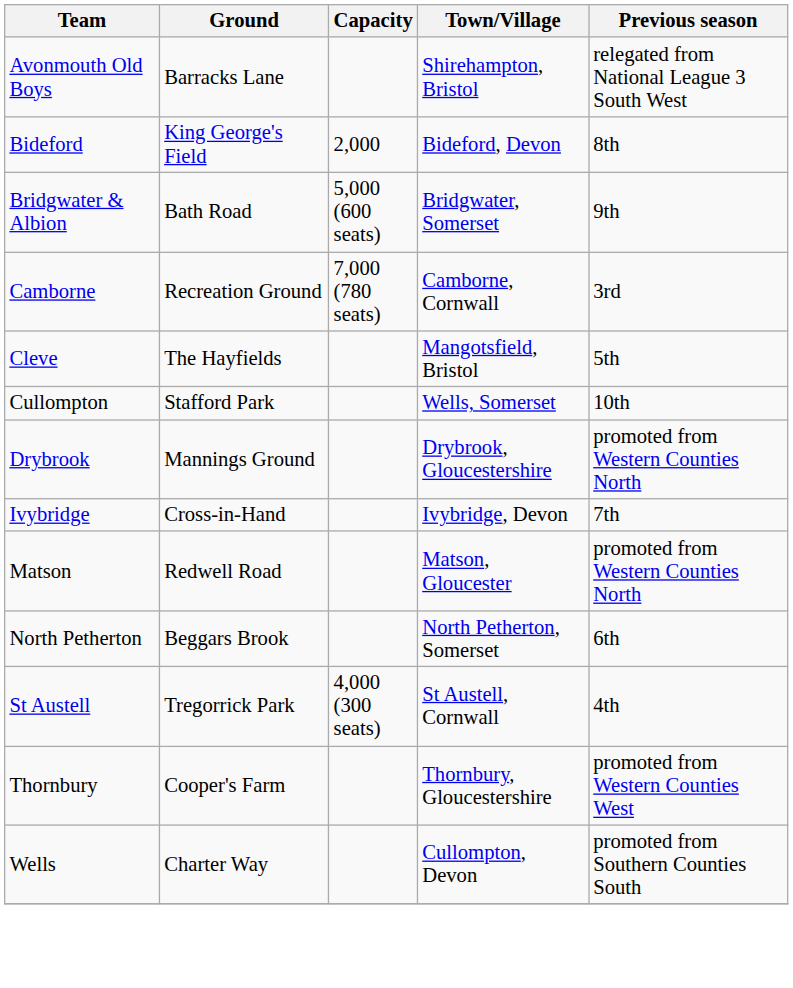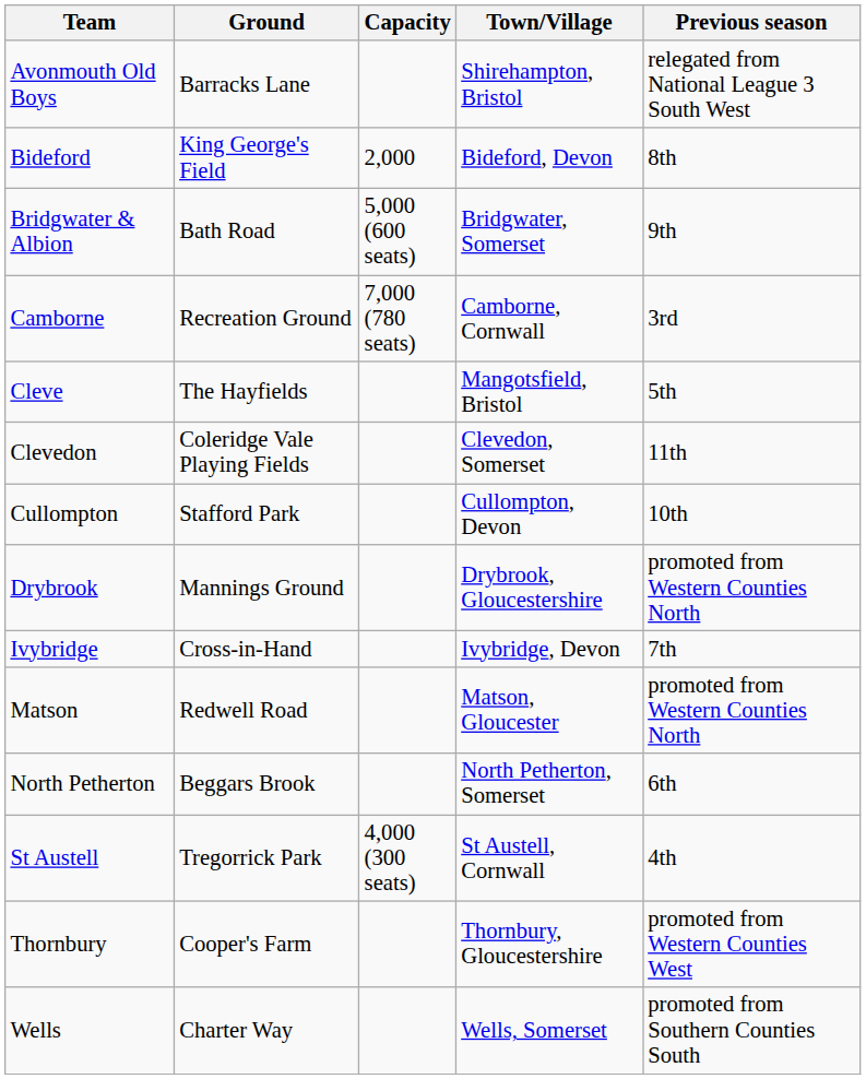+ row: Clevedon | Coleridge Vale Playing Fields | Clevedon, Somerset | 11th
Cullompton | Town/Village: Wells, Somerset -> Cullompton, Devon
Wells | Town/Village: Cullompton, Devon -> Wells, Somerset
